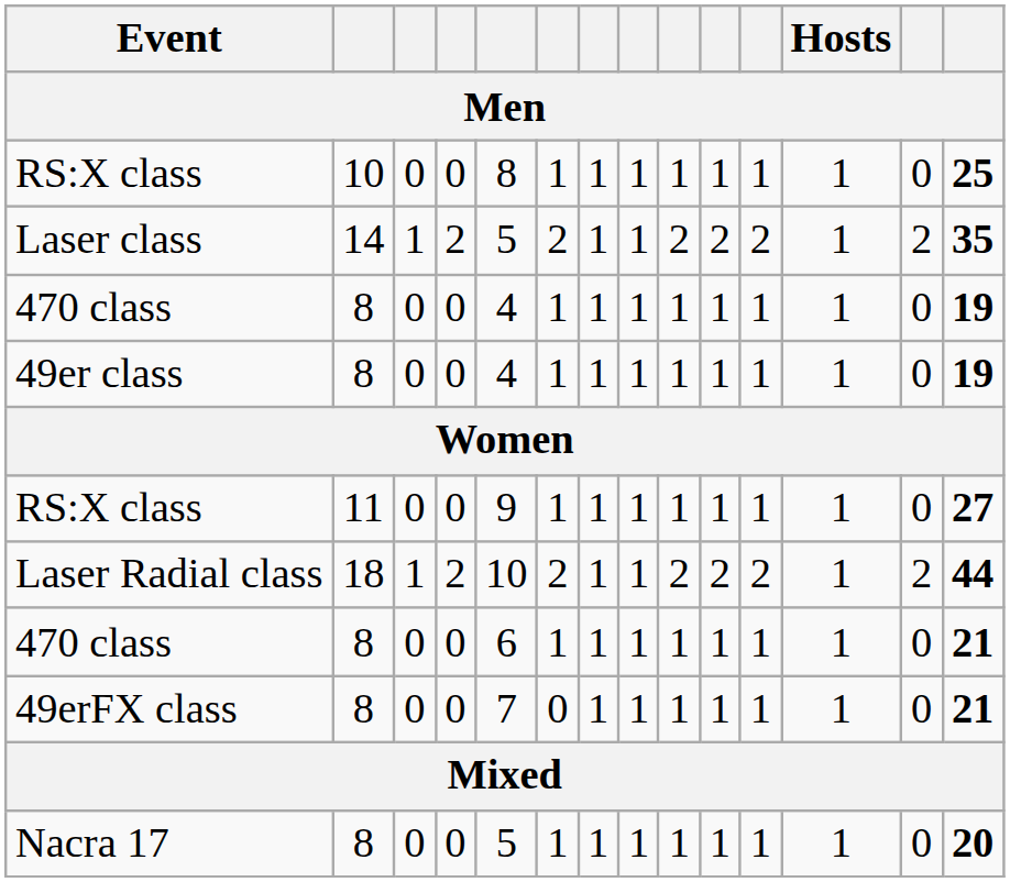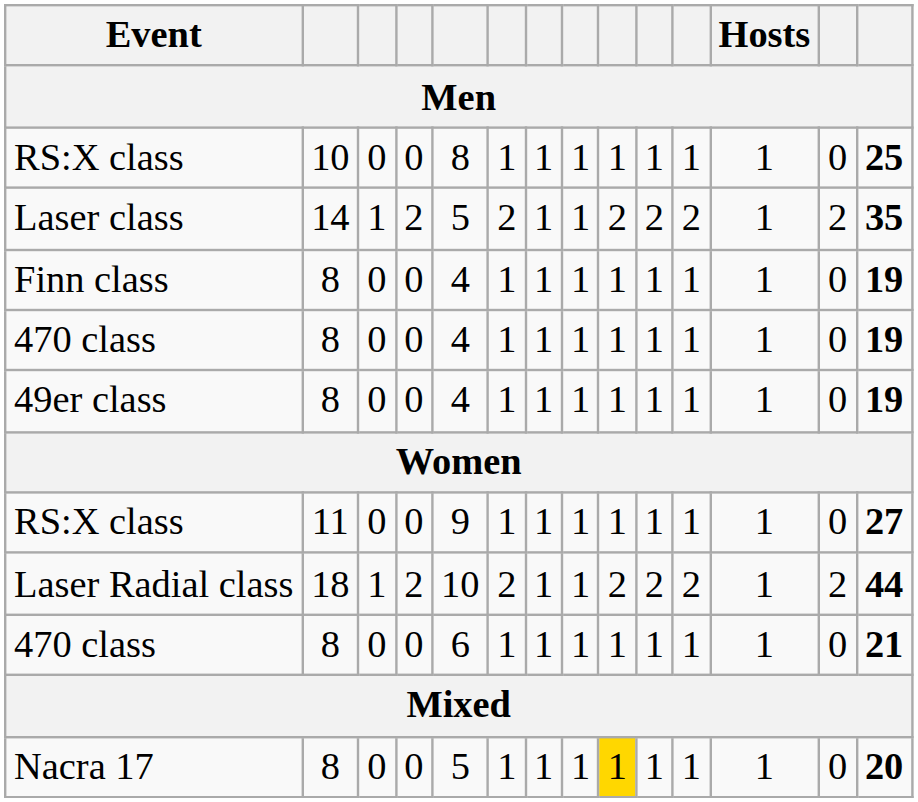+ row: Finn class | 8 | 0 | 0 | 4 | 1 | 1 | 1 | 1 | 1 | 1 | 1 | 0 | 19
- row: 49erFX class | 8 | 0 | 0 | 7 | 0 | 1 | 1 | 1 | 1 | 1 | 1 | 0 | 21
Nacra 17 | column 9: no background -> gold background
